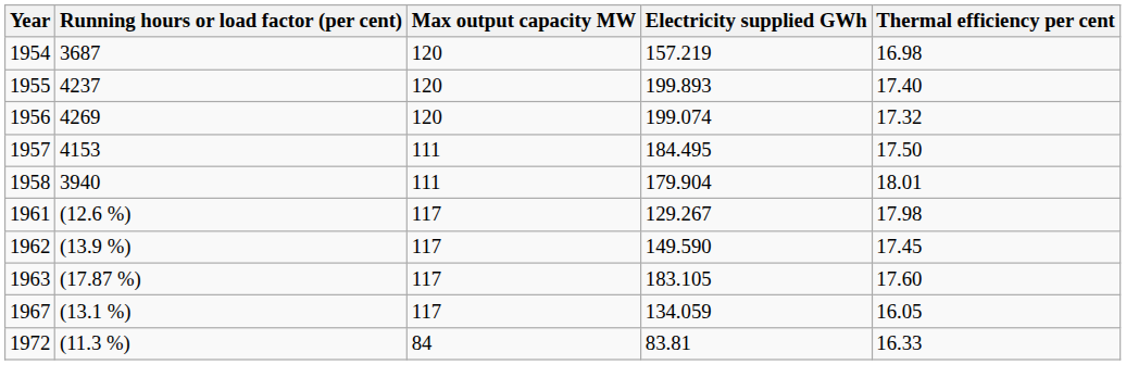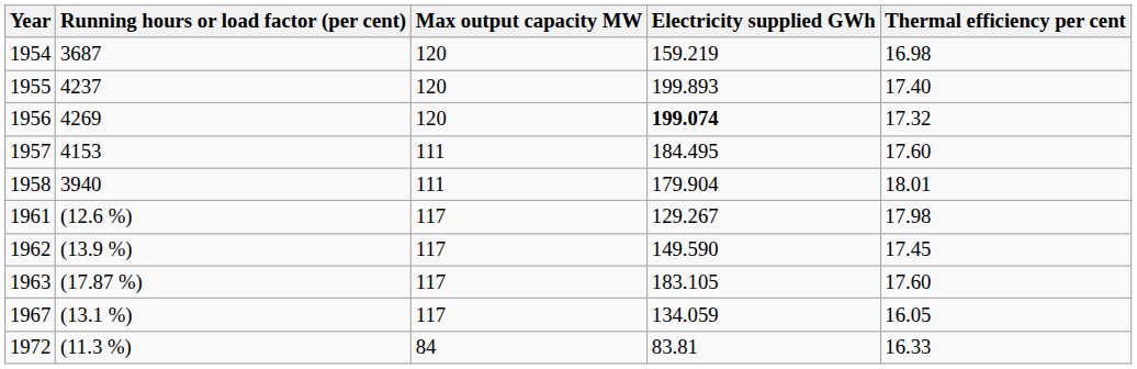1954 | Electricity supplied GWh: 157.219 -> 159.219
1956 | Electricity supplied GWh: normal -> bold
1957 | Thermal efficiency per cent: 17.50 -> 17.60
